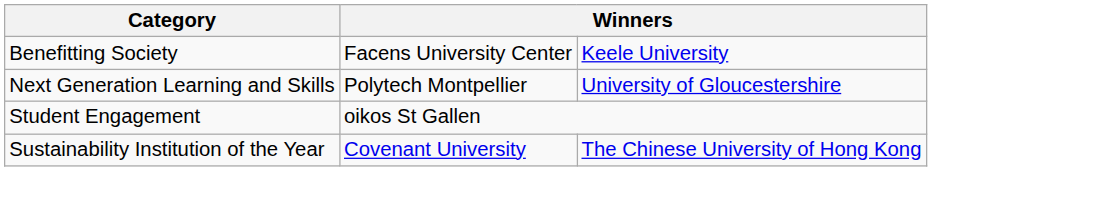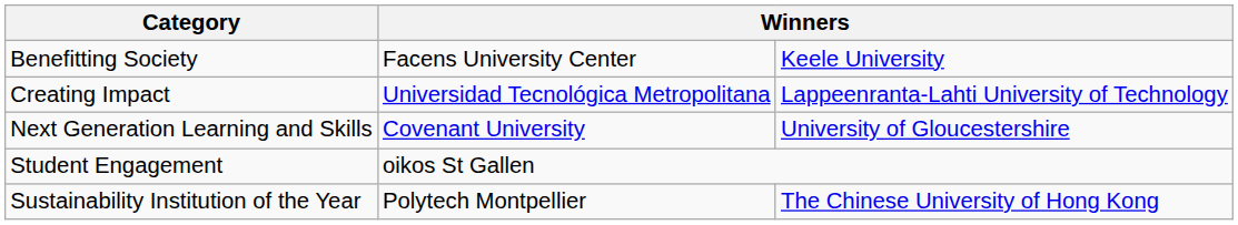+ row: Creating Impact | Universidad Tecnológica Metropolitana | Lappeenranta-Lahti University of Technology
Next Generation Learning and Skills | column 2: Polytech Montpellier -> Covenant University
Sustainability Institution of the Year | column 2: Covenant University -> Polytech Montpellier
